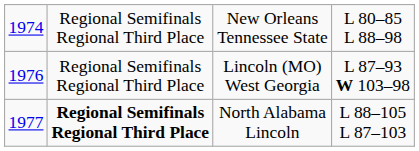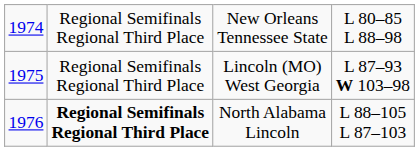Lincoln (MO) West Georgia | column 1: 1976 -> 1975
North Alabama Lincoln | column 1: 1977 -> 1976
